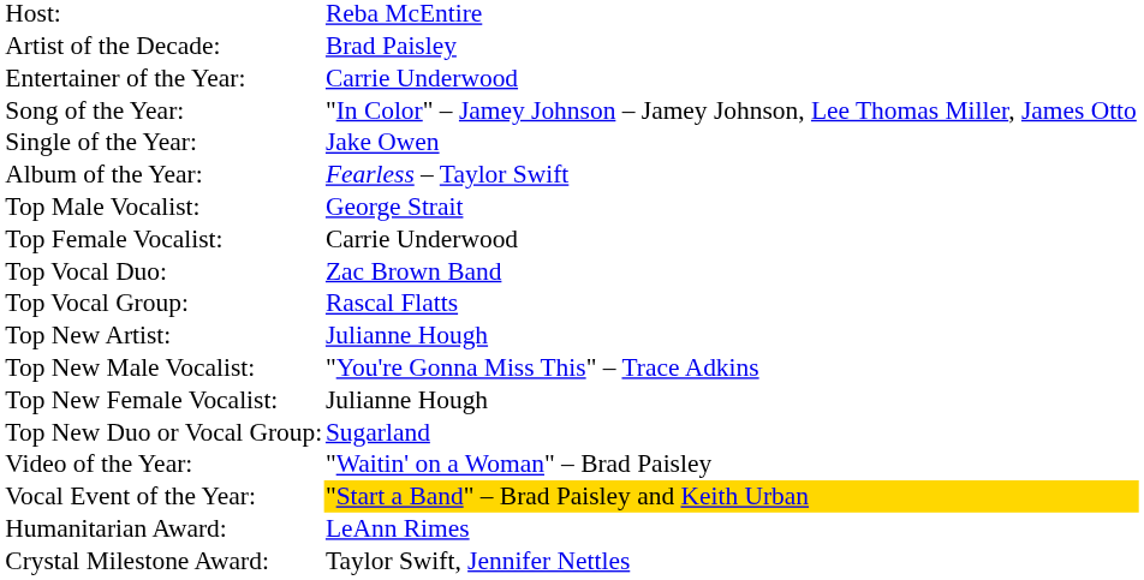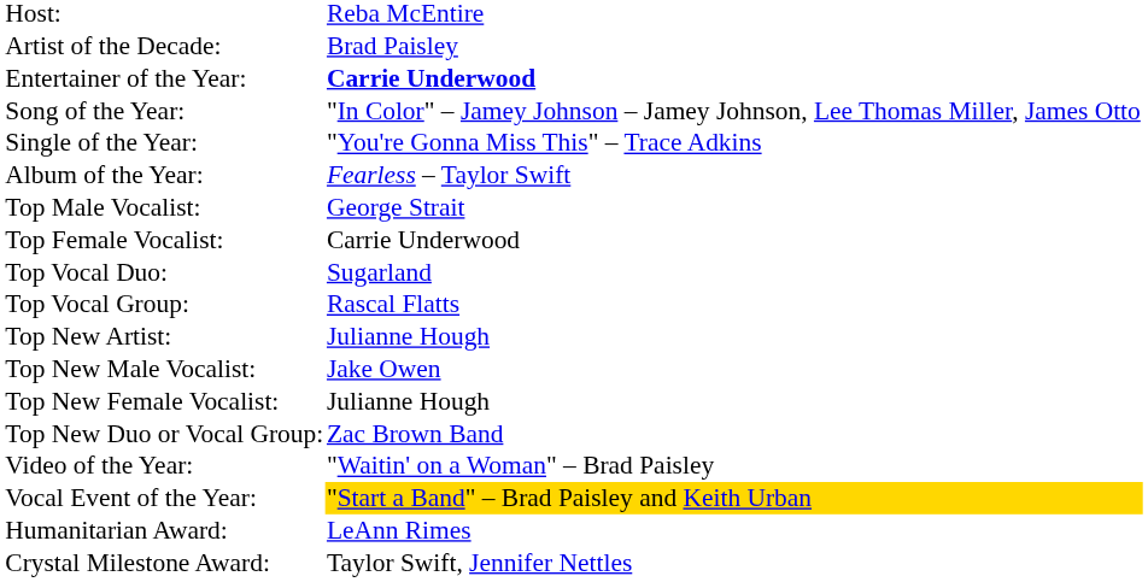Entertainer of the Year: | column 2: normal -> bold
Single of the Year: | column 2: Jake Owen -> "You're Gonna Miss This" – Trace Adkins
Top Vocal Duo: | column 2: Zac Brown Band -> Sugarland
Top New Male Vocalist: | column 2: "You're Gonna Miss This" – Trace Adkins -> Jake Owen
Top New Duo or Vocal Group: | column 2: Sugarland -> Zac Brown Band
